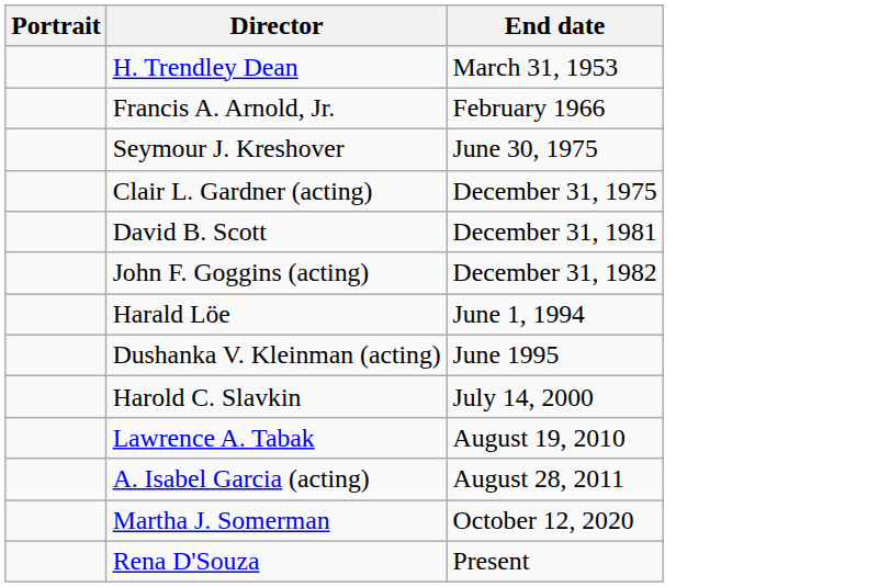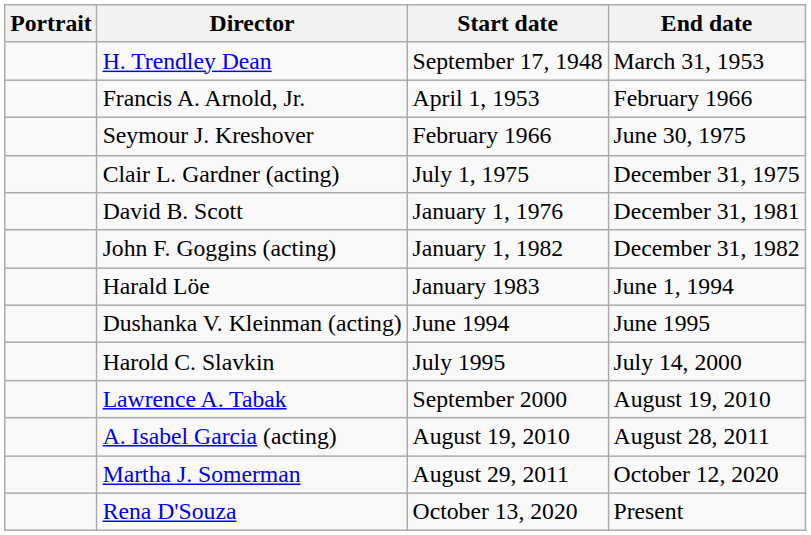+ column: Start date | September 17, 1948 | April 1, 1953 | February 1966 | July 1, 1975 | January 1, 1976 | January 1, 1982 | January 1983 | June 1994 | July 1995 | September 2000 | August 19, 2010 | August 29, 2011 | October 13, 2020
